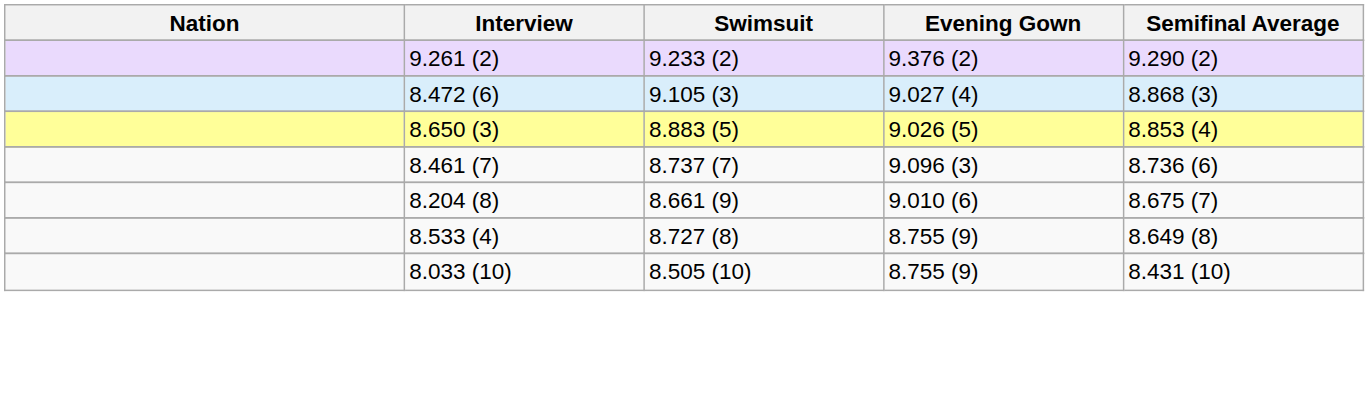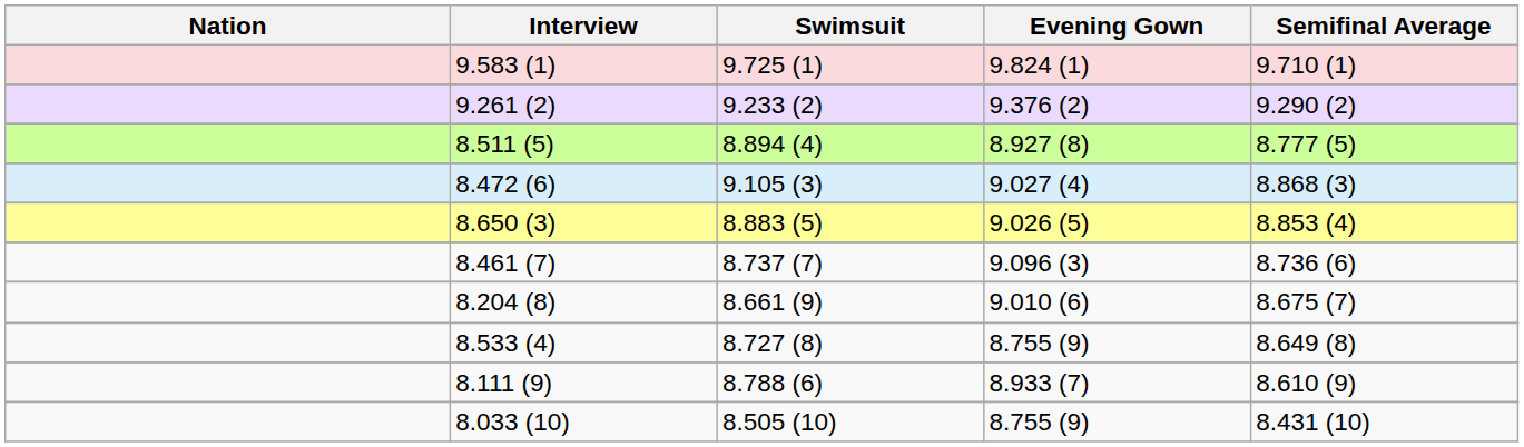+ row: 9.583 (1) | 9.725 (1) | 9.824 (1) | 9.710 (1)
+ row: 8.511 (5) | 8.894 (4) | 8.927 (8) | 8.777 (5)
+ row: 8.111 (9) | 8.788 (6) | 8.933 (7) | 8.610 (9)
